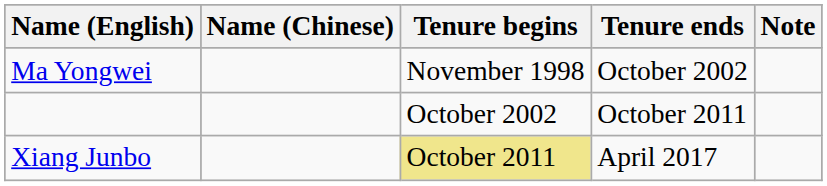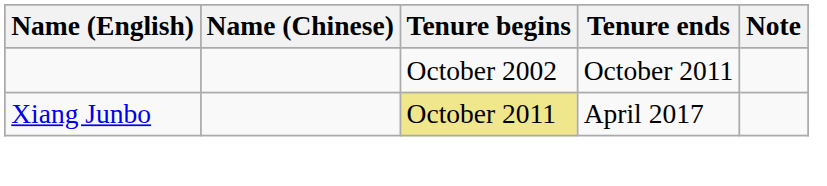- row: Ma Yongwei | November 1998 | October 2002
